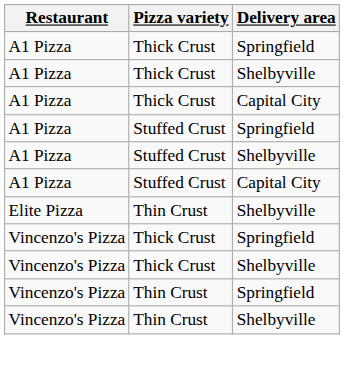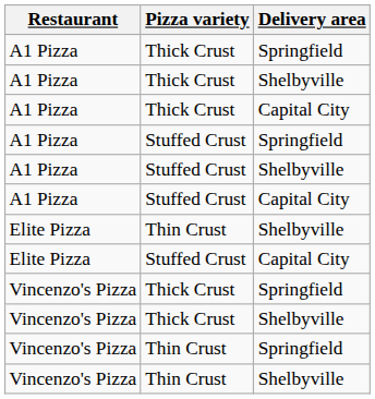+ row: Elite Pizza | Stuffed Crust | Capital City
